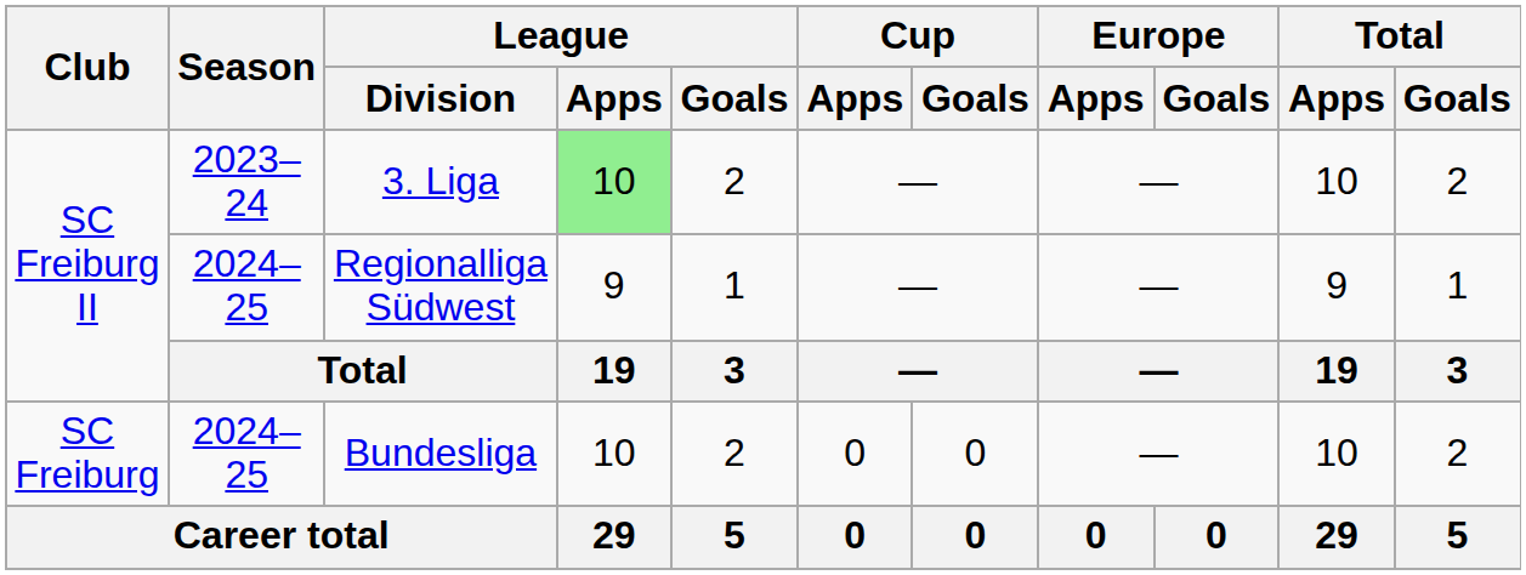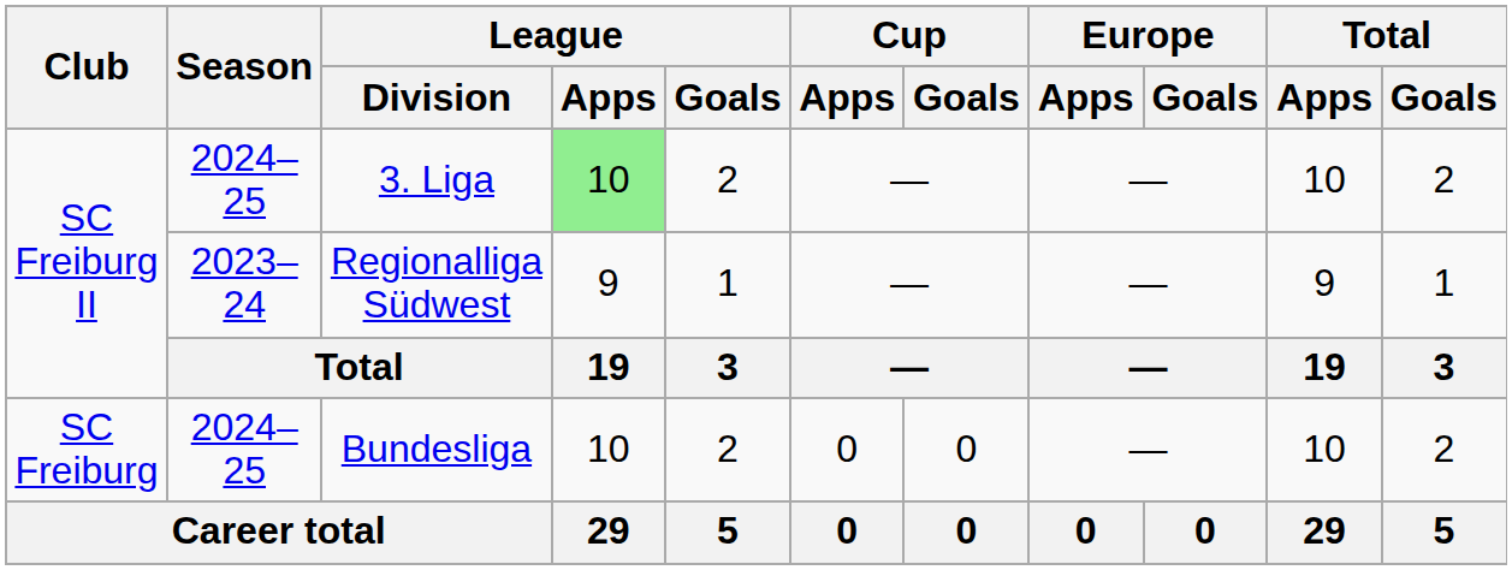3. Liga | Season: 2023–24 -> 2024–25
Regionalliga Südwest | Season: 2024–25 -> 2023–24
